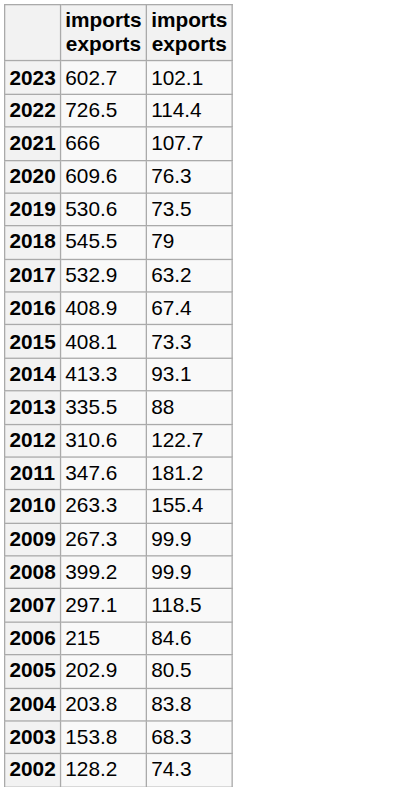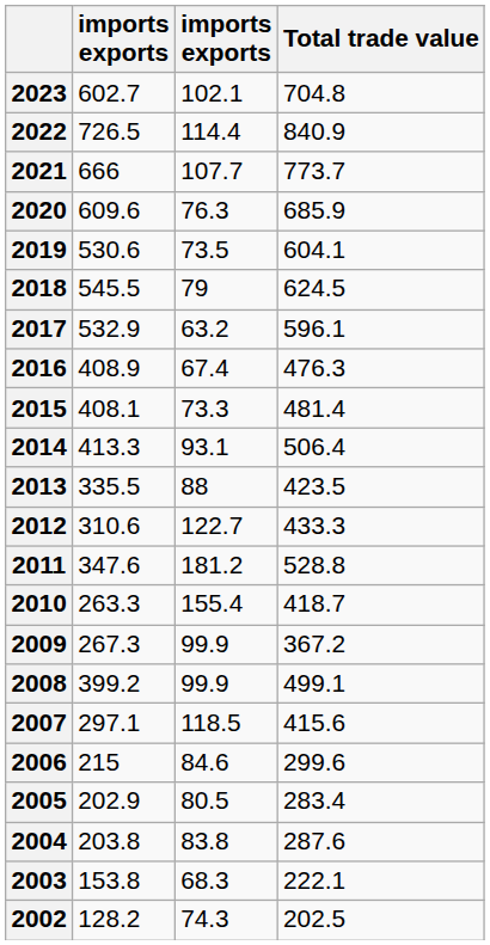+ column: Total trade value | 704.8 | 840.9 | 773.7 | 685.9 | 604.1 | 624.5 | 596.1 | 476.3 | 481.4 | 506.4 | 423.5 | 433.3 | 528.8 | 418.7 | 367.2 | 499.1 | 415.6 | 299.6 | 283.4 | 287.6 | 222.1 | 202.5
